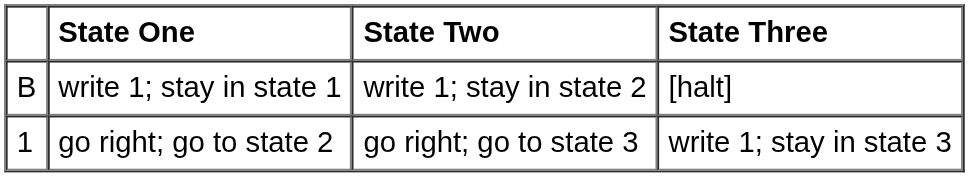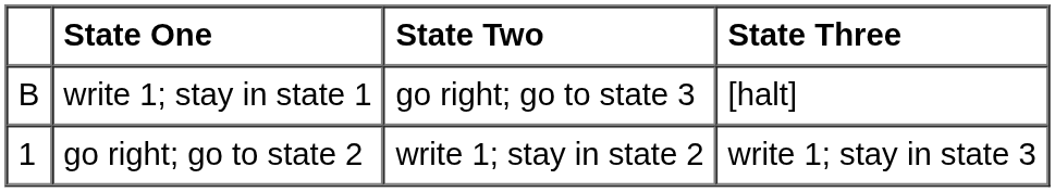write 1; stay in state 1 | State Two: write 1; stay in state 2 -> go right; go to state 3
go right; go to state 2 | State Two: go right; go to state 3 -> write 1; stay in state 2
